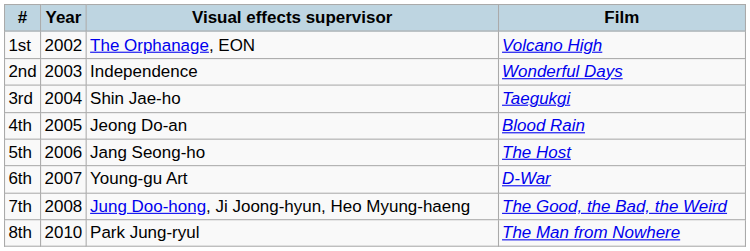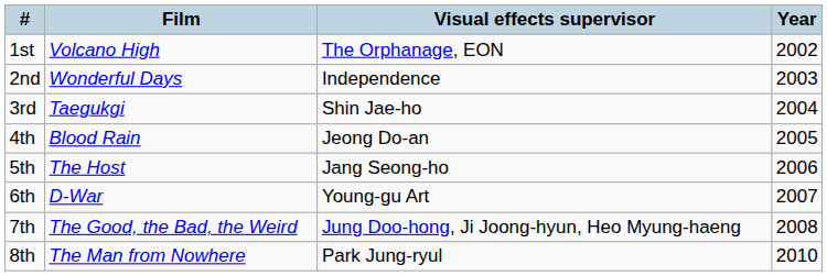columns swapped: Year <-> Film
